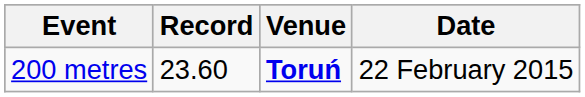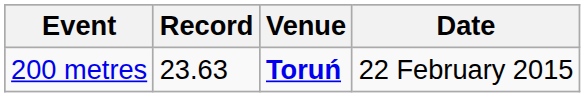200 metres | Record: 23.60 -> 23.63
